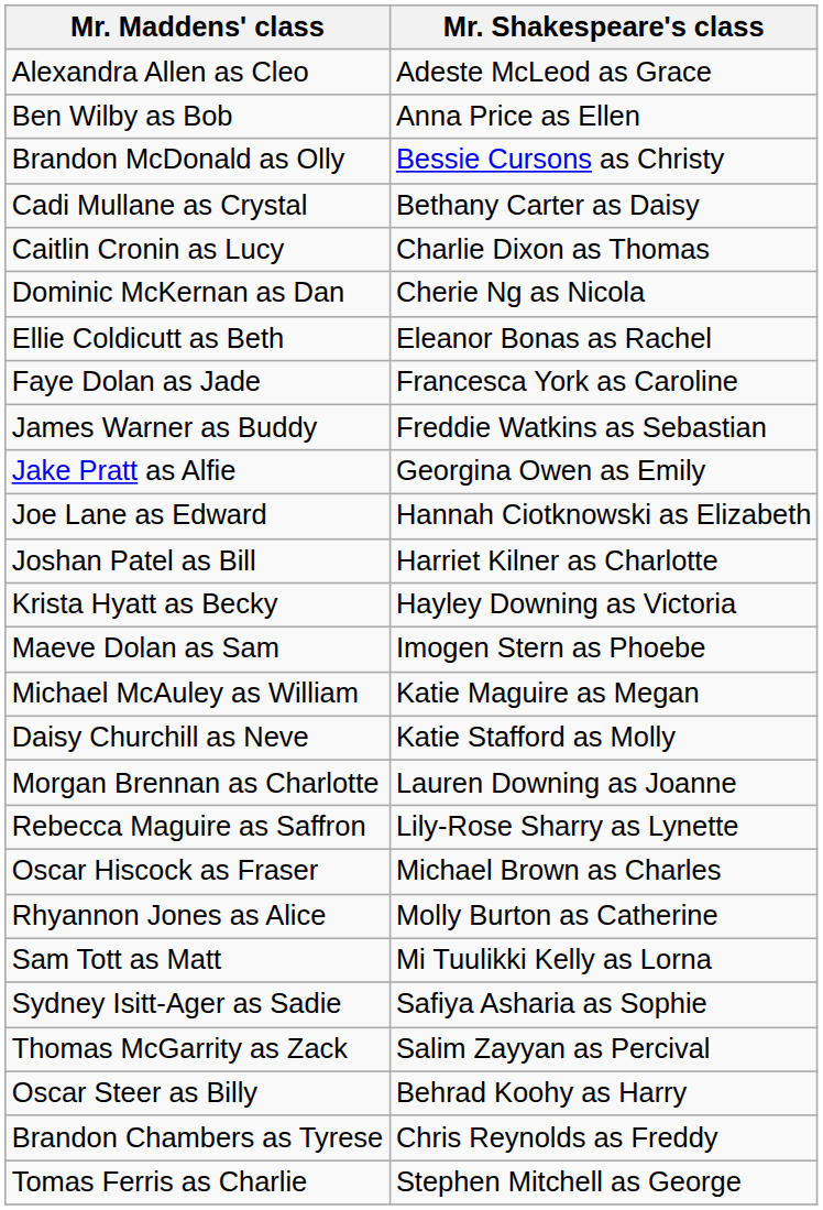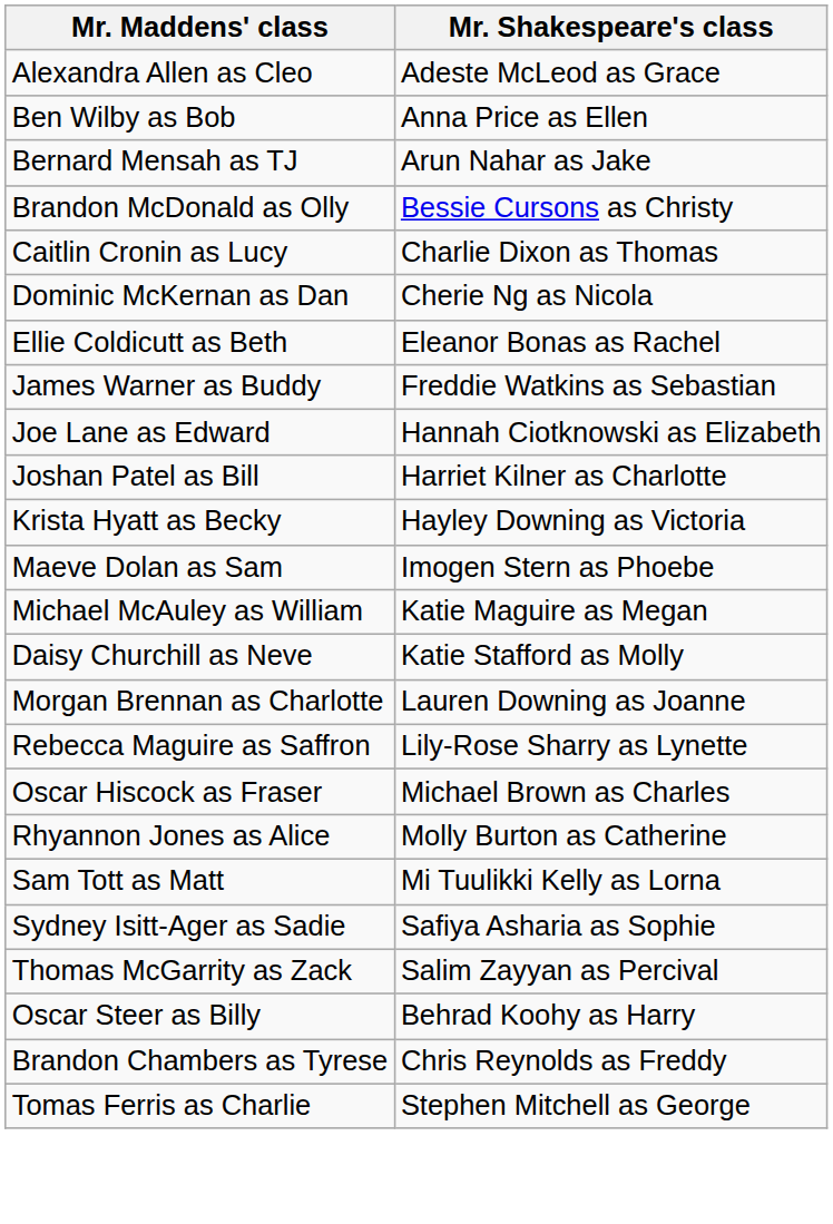+ row: Bernard Mensah as TJ | Arun Nahar as Jake
- row: Cadi Mullane as Crystal | Bethany Carter as Daisy
- row: Faye Dolan as Jade | Francesca York as Caroline
- row: Jake Pratt as Alfie | Georgina Owen as Emily
